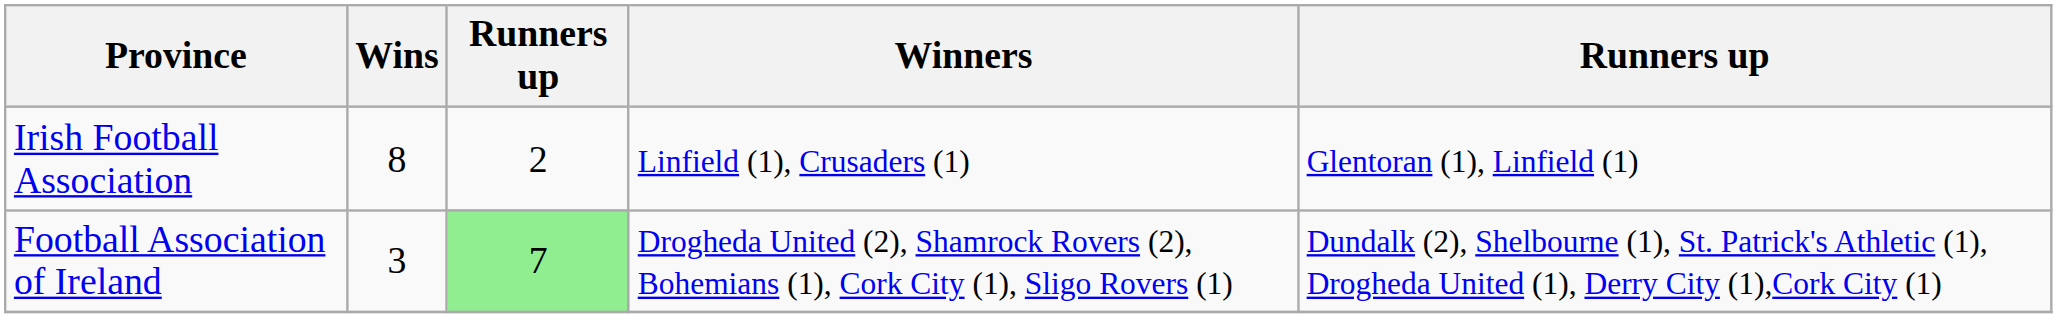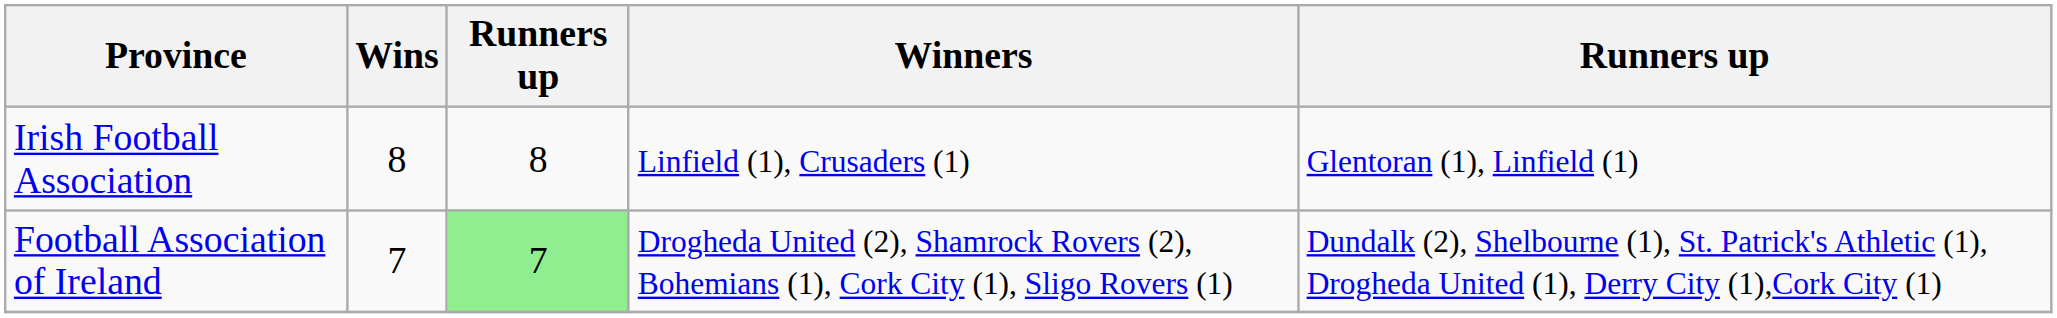Irish Football Association | column 3: 2 -> 8
Football Association of Ireland | Wins: 3 -> 7
